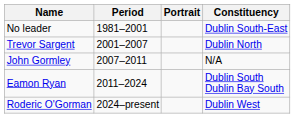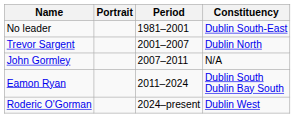columns swapped: Portrait <-> Period
